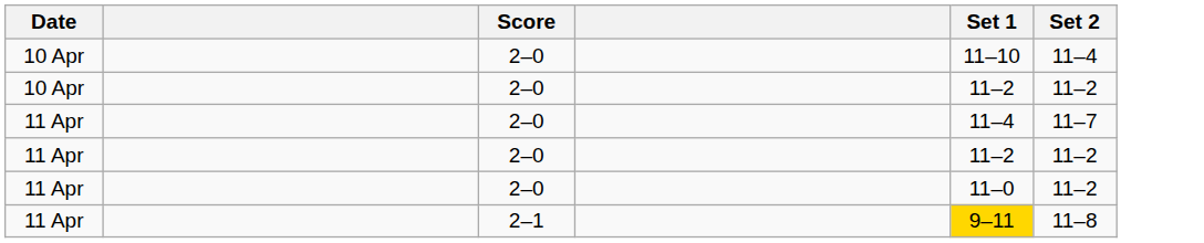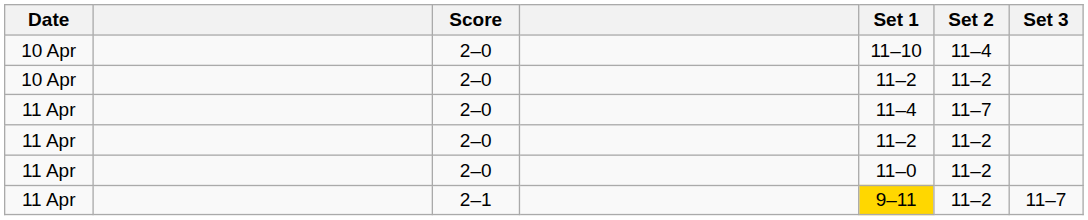+ column: Set 3 | 11–7
11 Apr / 2–1 | Set 2: 11–8 -> 11–2
